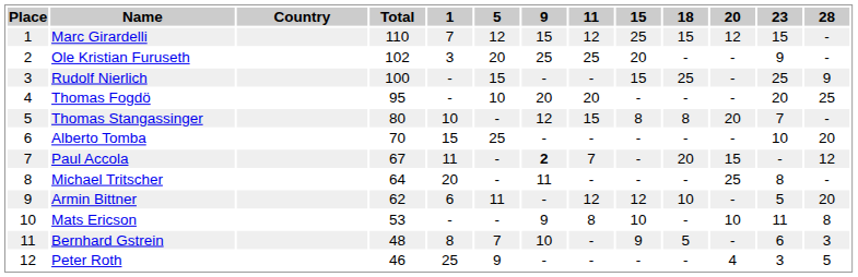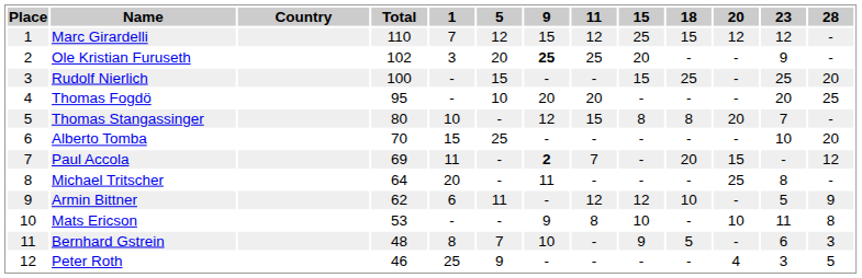Marc Girardelli | 23: 15 -> 12
Ole Kristian Furuseth | 9: normal -> bold
Rudolf Nierlich | 28: 9 -> 20
Paul Accola | Total: 67 -> 69
Armin Bittner | 28: 20 -> 9
